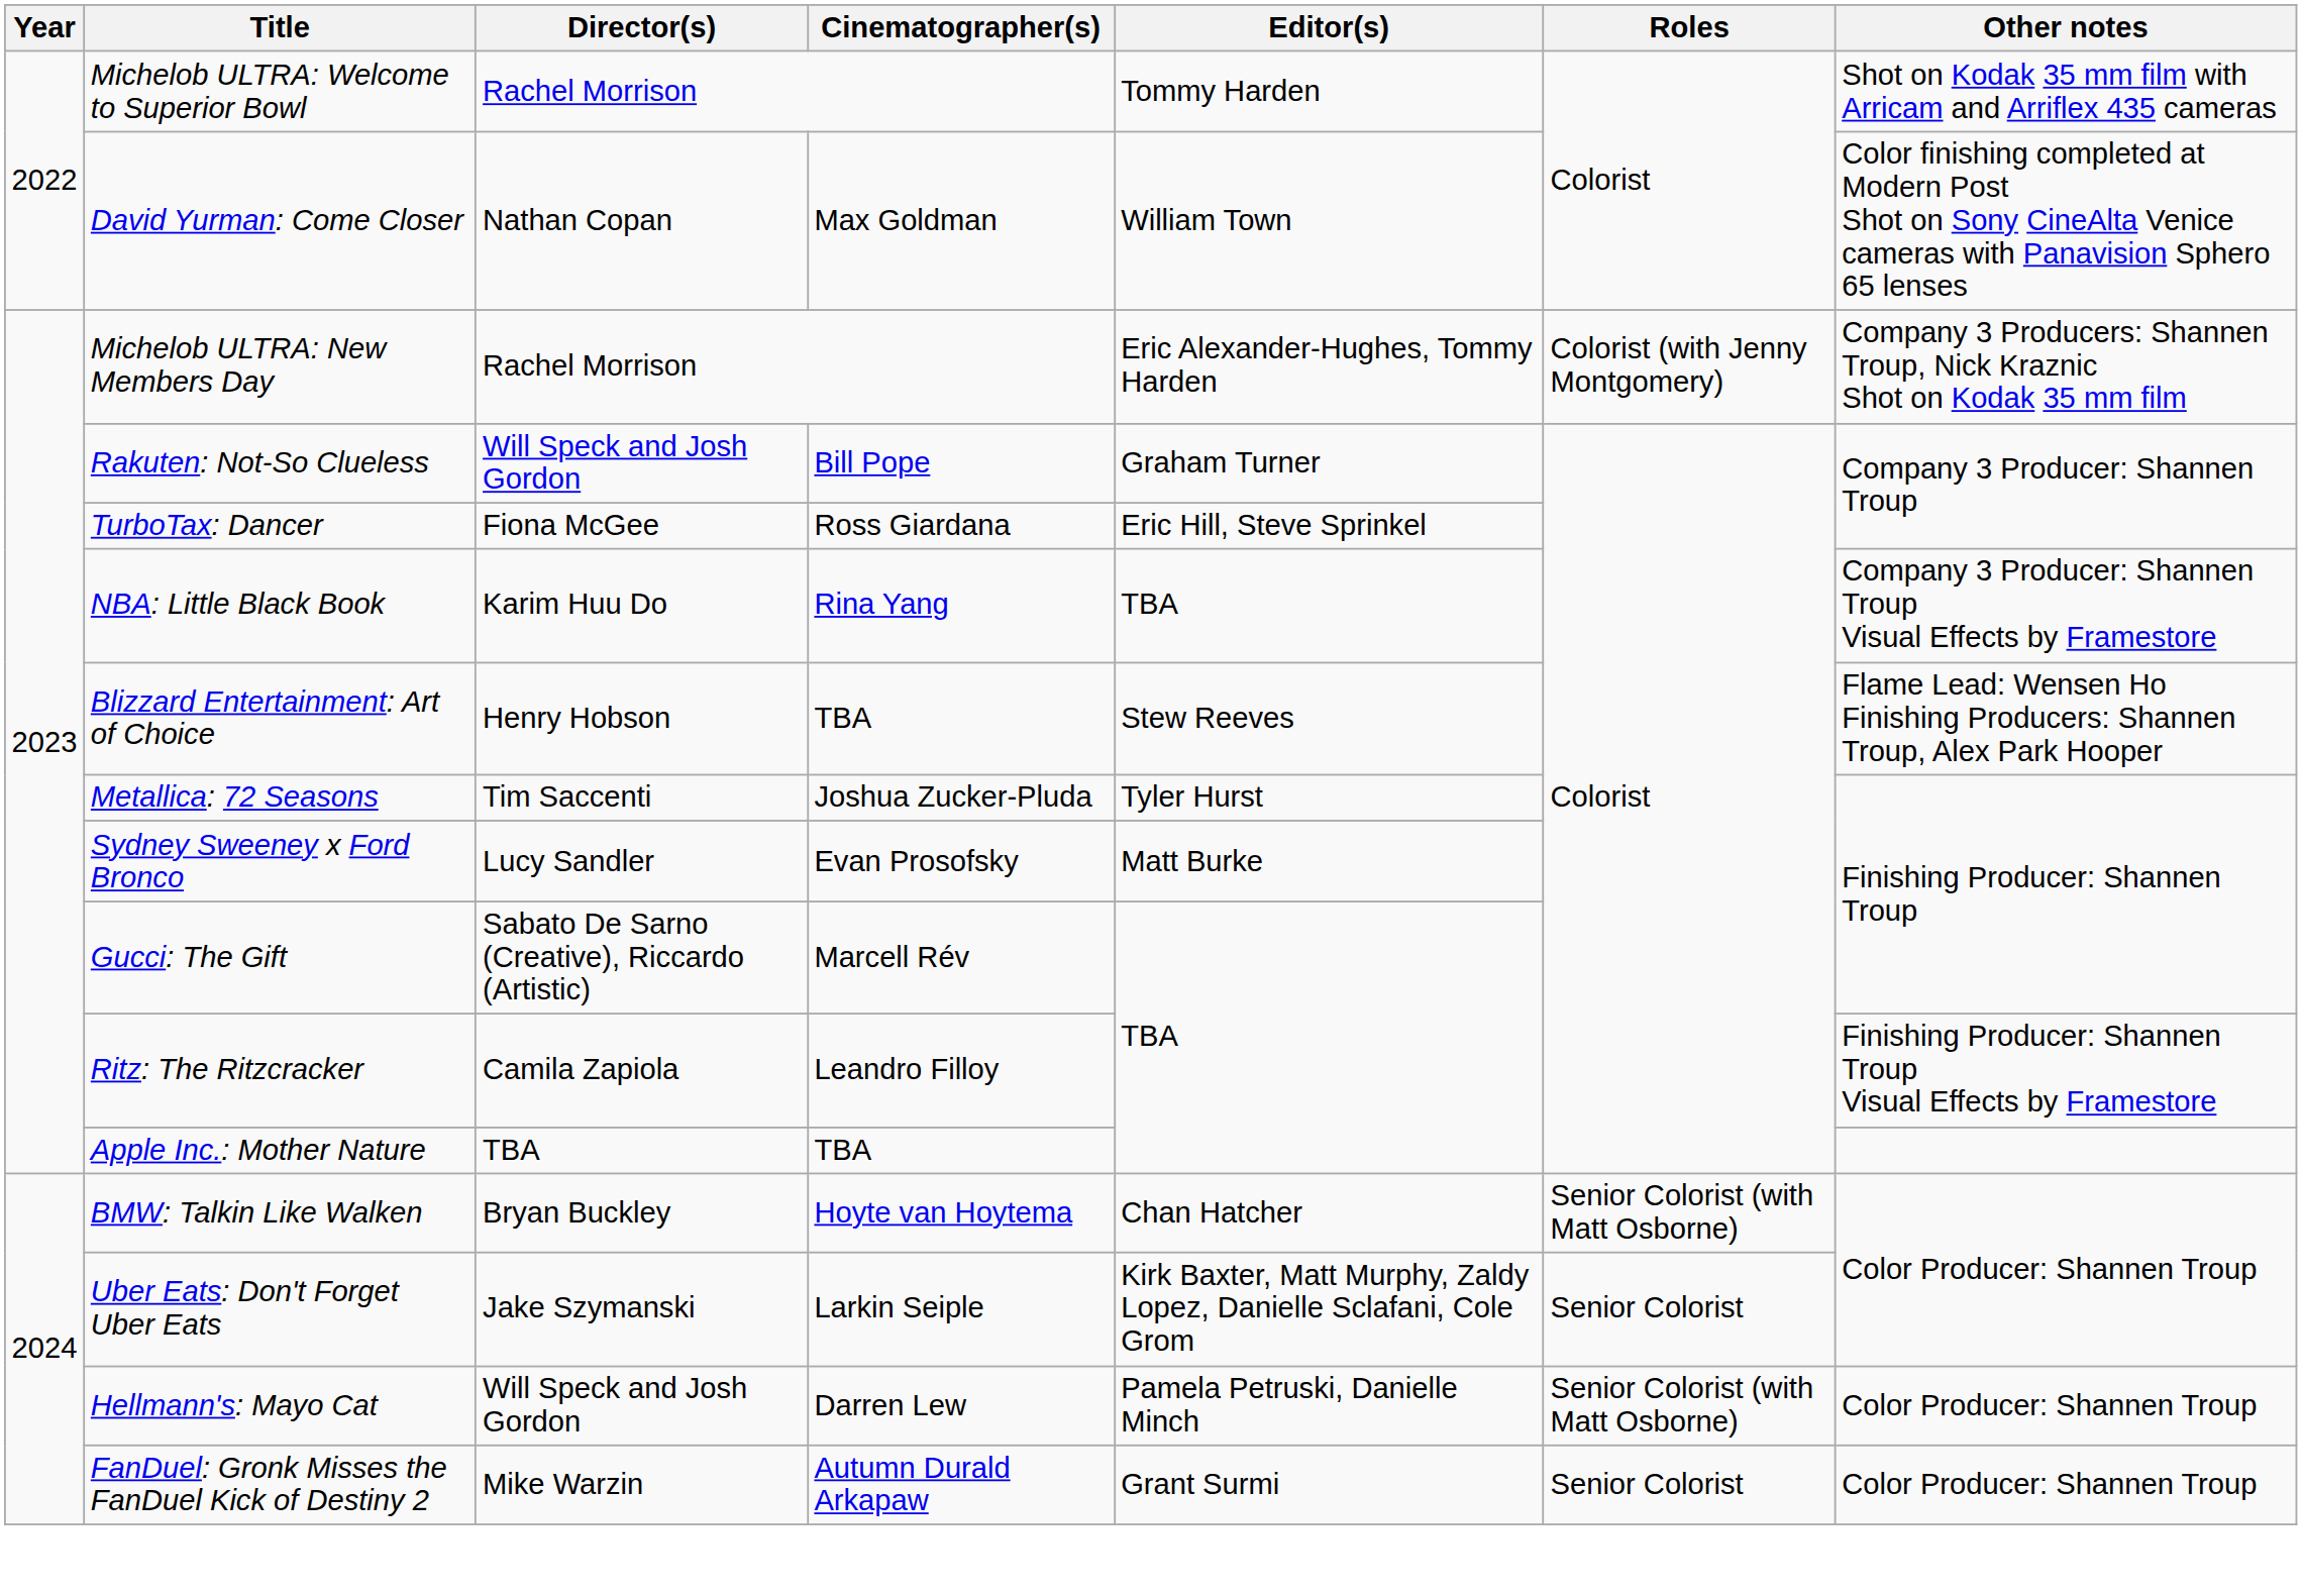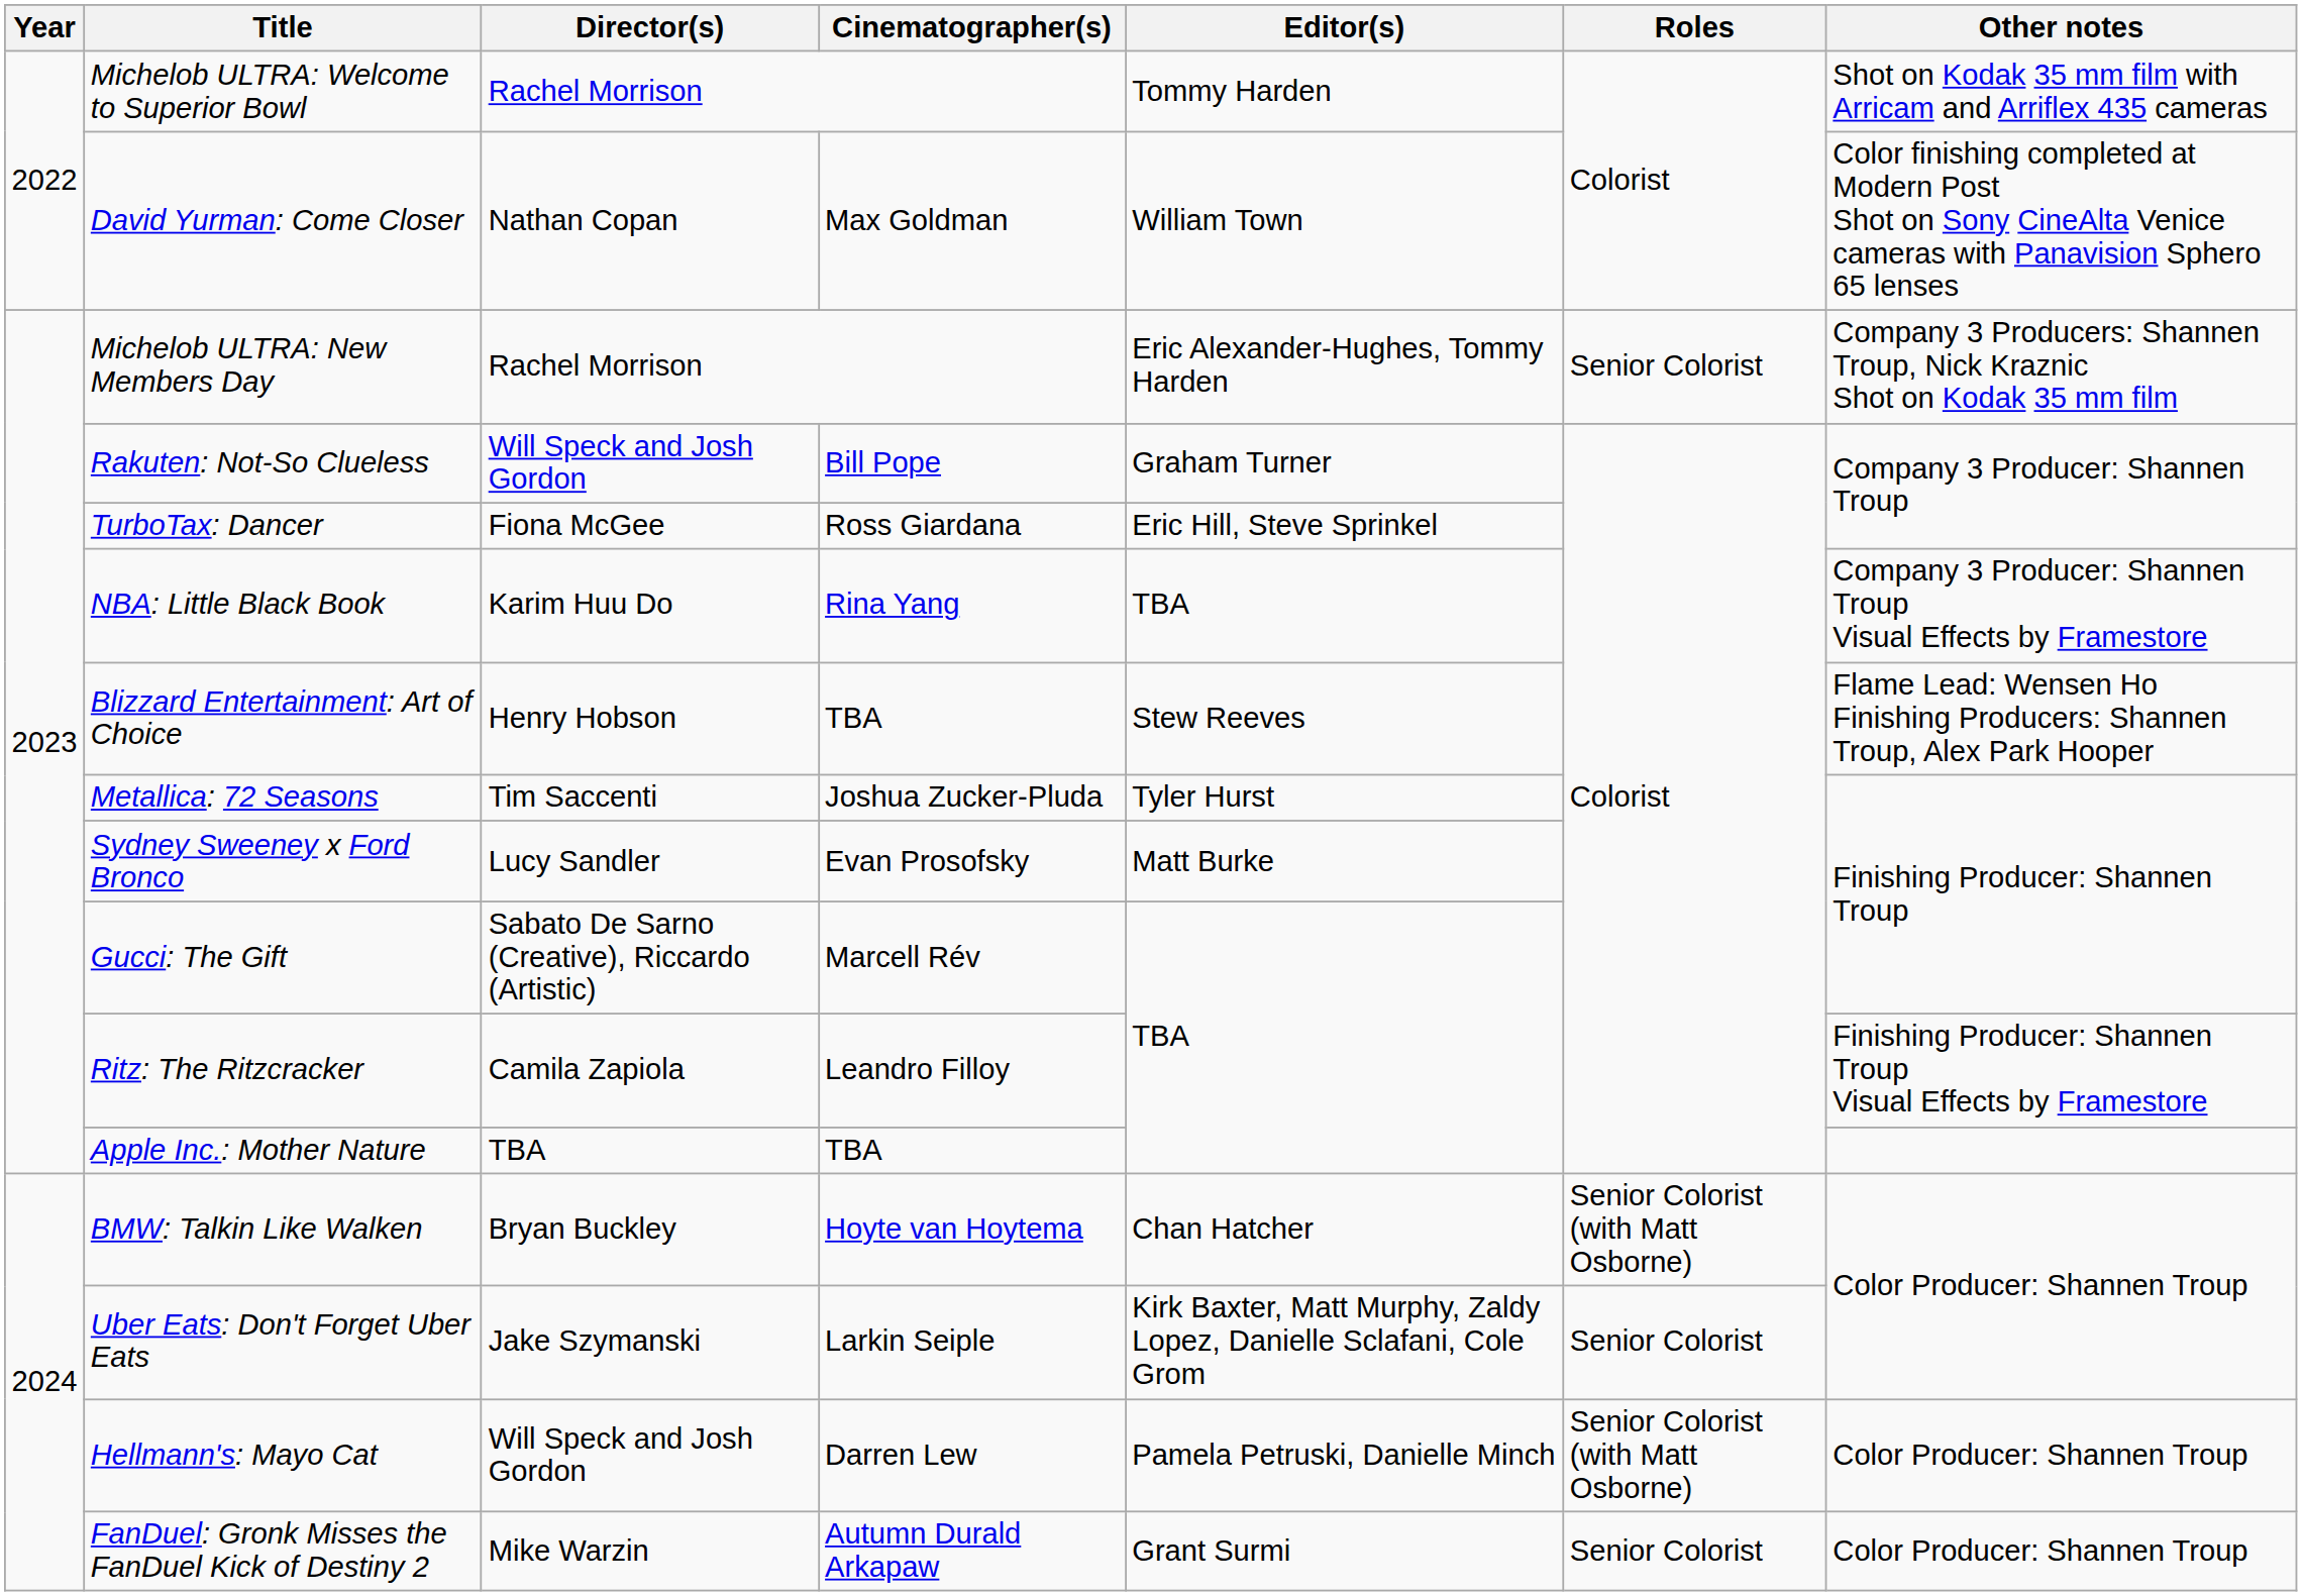Michelob ULTRA: New Members Day | Roles: Colorist (with Jenny Montgomery) -> Senior Colorist
